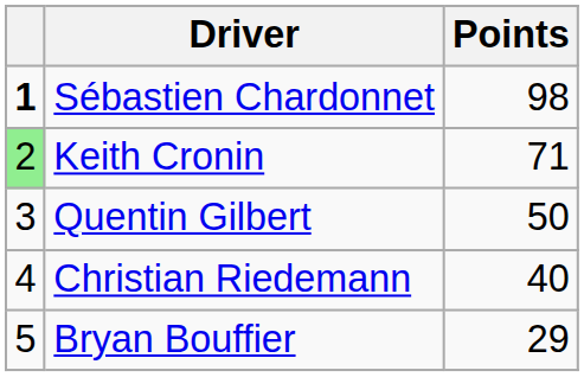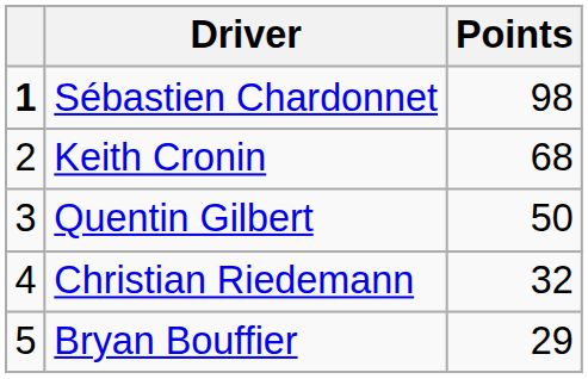Keith Cronin | column 1: lightgreen background -> no background
Keith Cronin | Points: 71 -> 68
Christian Riedemann | Points: 40 -> 32
